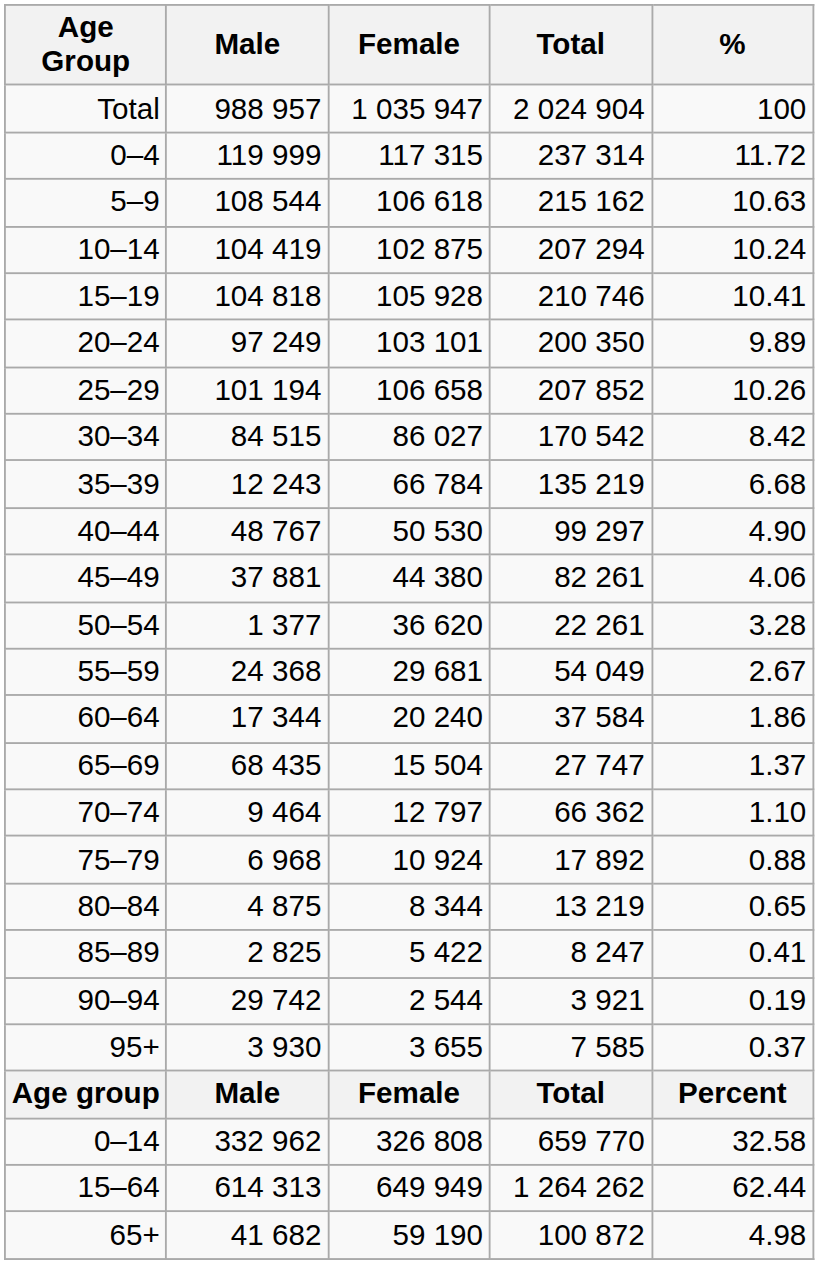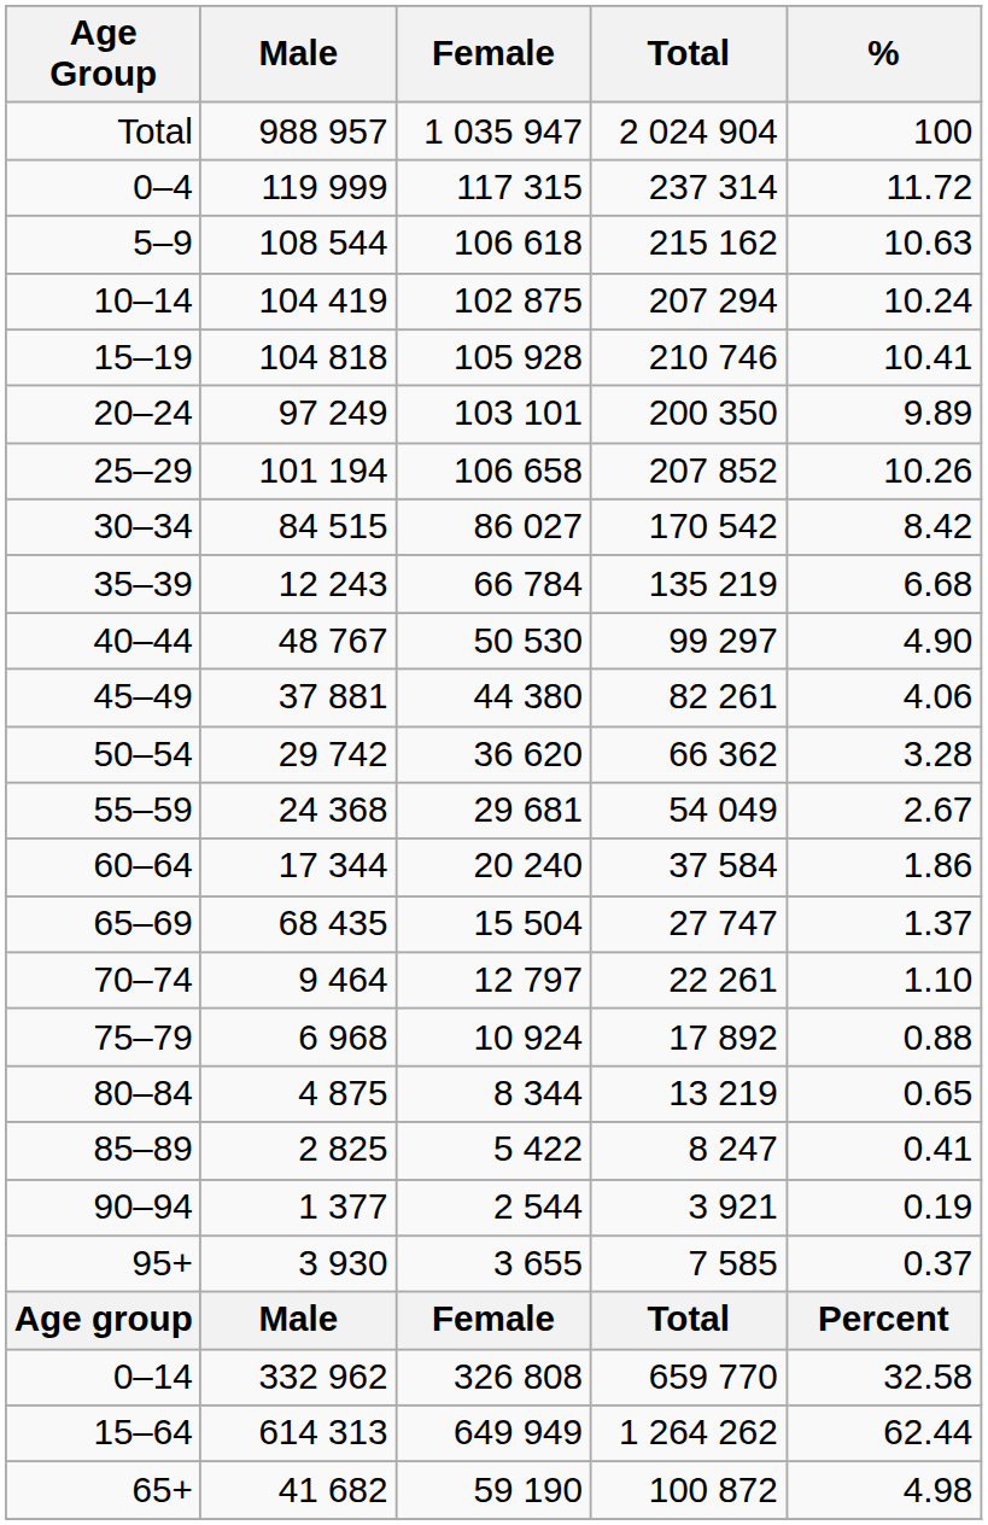50–54 | Male: 1 377 -> 29 742
50–54 | Total: 22 261 -> 66 362
70–74 | Total: 66 362 -> 22 261
90–94 | Male: 29 742 -> 1 377
